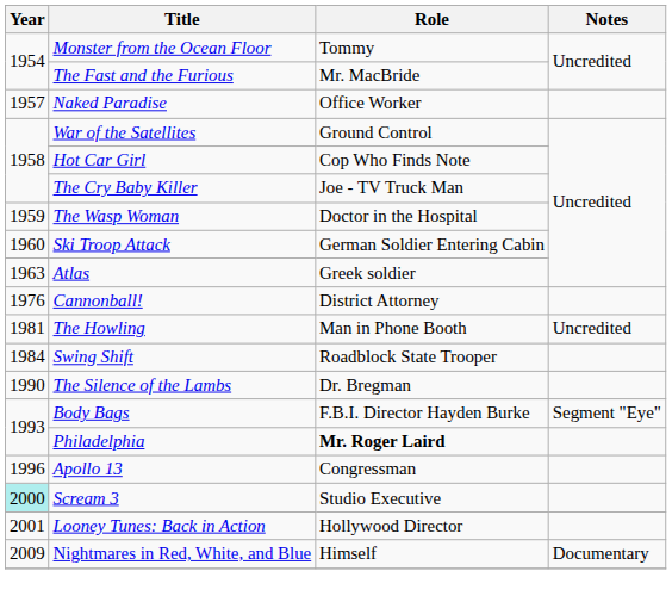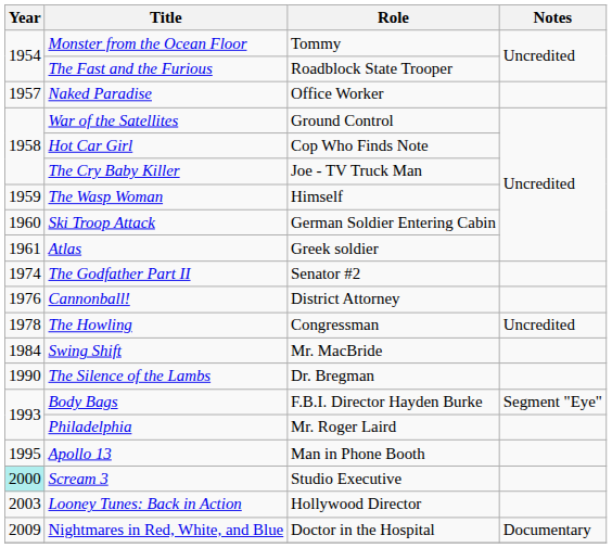The Fast and the Furious | Role: Mr. MacBride -> Roadblock State Trooper
The Wasp Woman | Role: Doctor in the Hospital -> Himself
Atlas | Year: 1963 -> 1961
+ row: 1974 | The Godfather Part II | Senator #2
The Howling | Year: 1981 -> 1978
The Howling | Role: Man in Phone Booth -> Congressman
Swing Shift | Role: Roadblock State Trooper -> Mr. MacBride
Philadelphia | Role: bold -> normal
Apollo 13 | Year: 1996 -> 1995
Apollo 13 | Role: Congressman -> Man in Phone Booth
Looney Tunes: Back in Action | Year: 2001 -> 2003
Nightmares in Red, White, and Blue | Role: Himself -> Doctor in the Hospital
